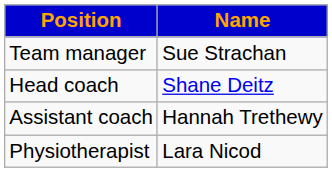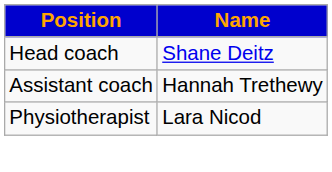- row: Team manager | Sue Strachan
